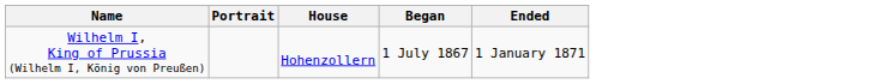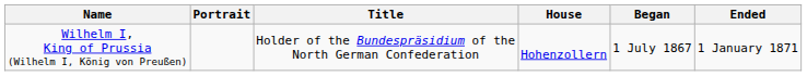+ column: Title | Holder of the Bundespräsidium of the North German Confederation
